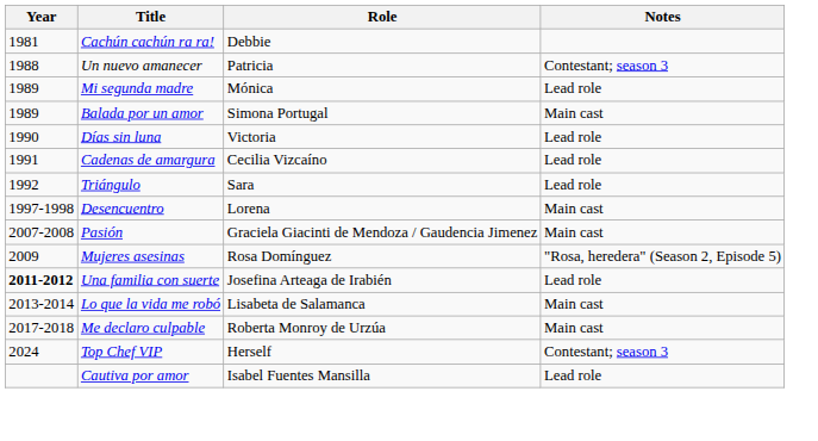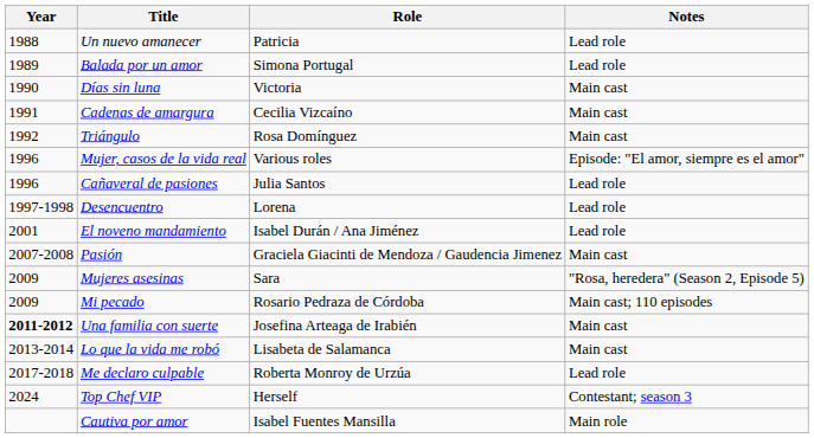- row: 1981 | Cachún cachún ra ra! | Debbie
Un nuevo amanecer | Notes: Contestant; season 3 -> Lead role
- row: 1989 | Mi segunda madre | Mónica | Lead role
Balada por un amor | Notes: Main cast -> Lead role
Días sin luna | Notes: Lead role -> Main cast
Cadenas de amargura | Notes: Lead role -> Main cast
Triángulo | Role: Sara -> Rosa Domínguez
Triángulo | Notes: Lead role -> Main cast
+ row: 1996 | Mujer, casos de la vida real | Various roles | Episode: "El amor, siempre es el amor"
+ row: 1996 | Cañaveral de pasiones | Julia Santos | Lead role
Desencuentro | Notes: Main cast -> Lead role
+ row: 2001 | El noveno mandamiento | Isabel Durán / Ana Jiménez | Lead role
Mujeres asesinas | Role: Rosa Domínguez -> Sara
+ row: 2009 | Mi pecado | Rosario Pedraza de Córdoba | Main cast; 110 episodes
Una familia con suerte | Notes: Lead role -> Main cast
Me declaro culpable | Notes: Main cast -> Lead role
Cautiva por amor | Notes: Lead role -> Main role
